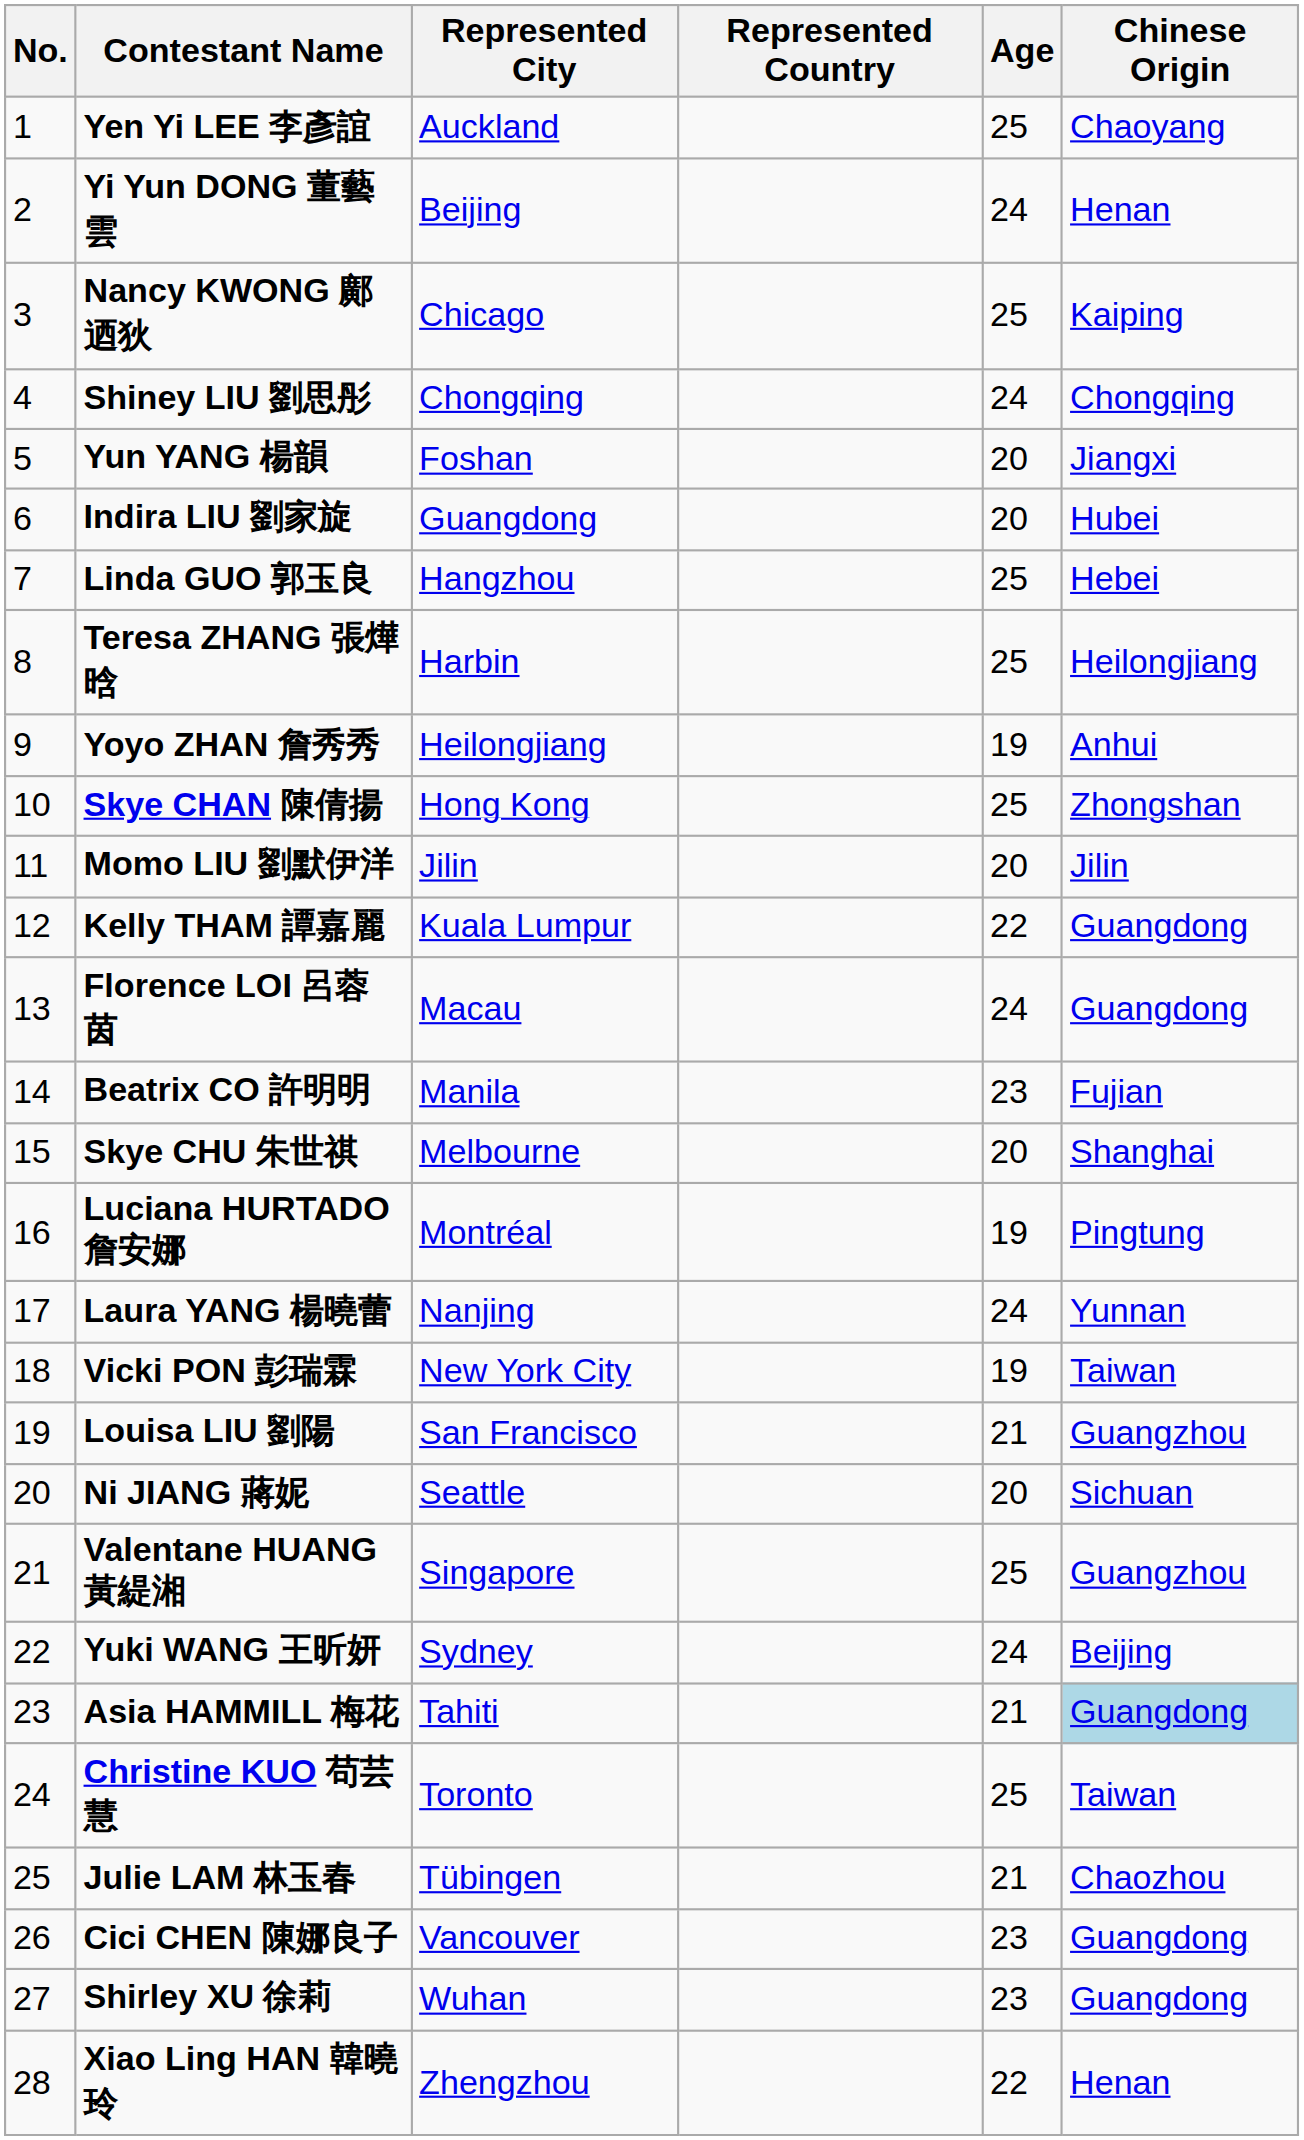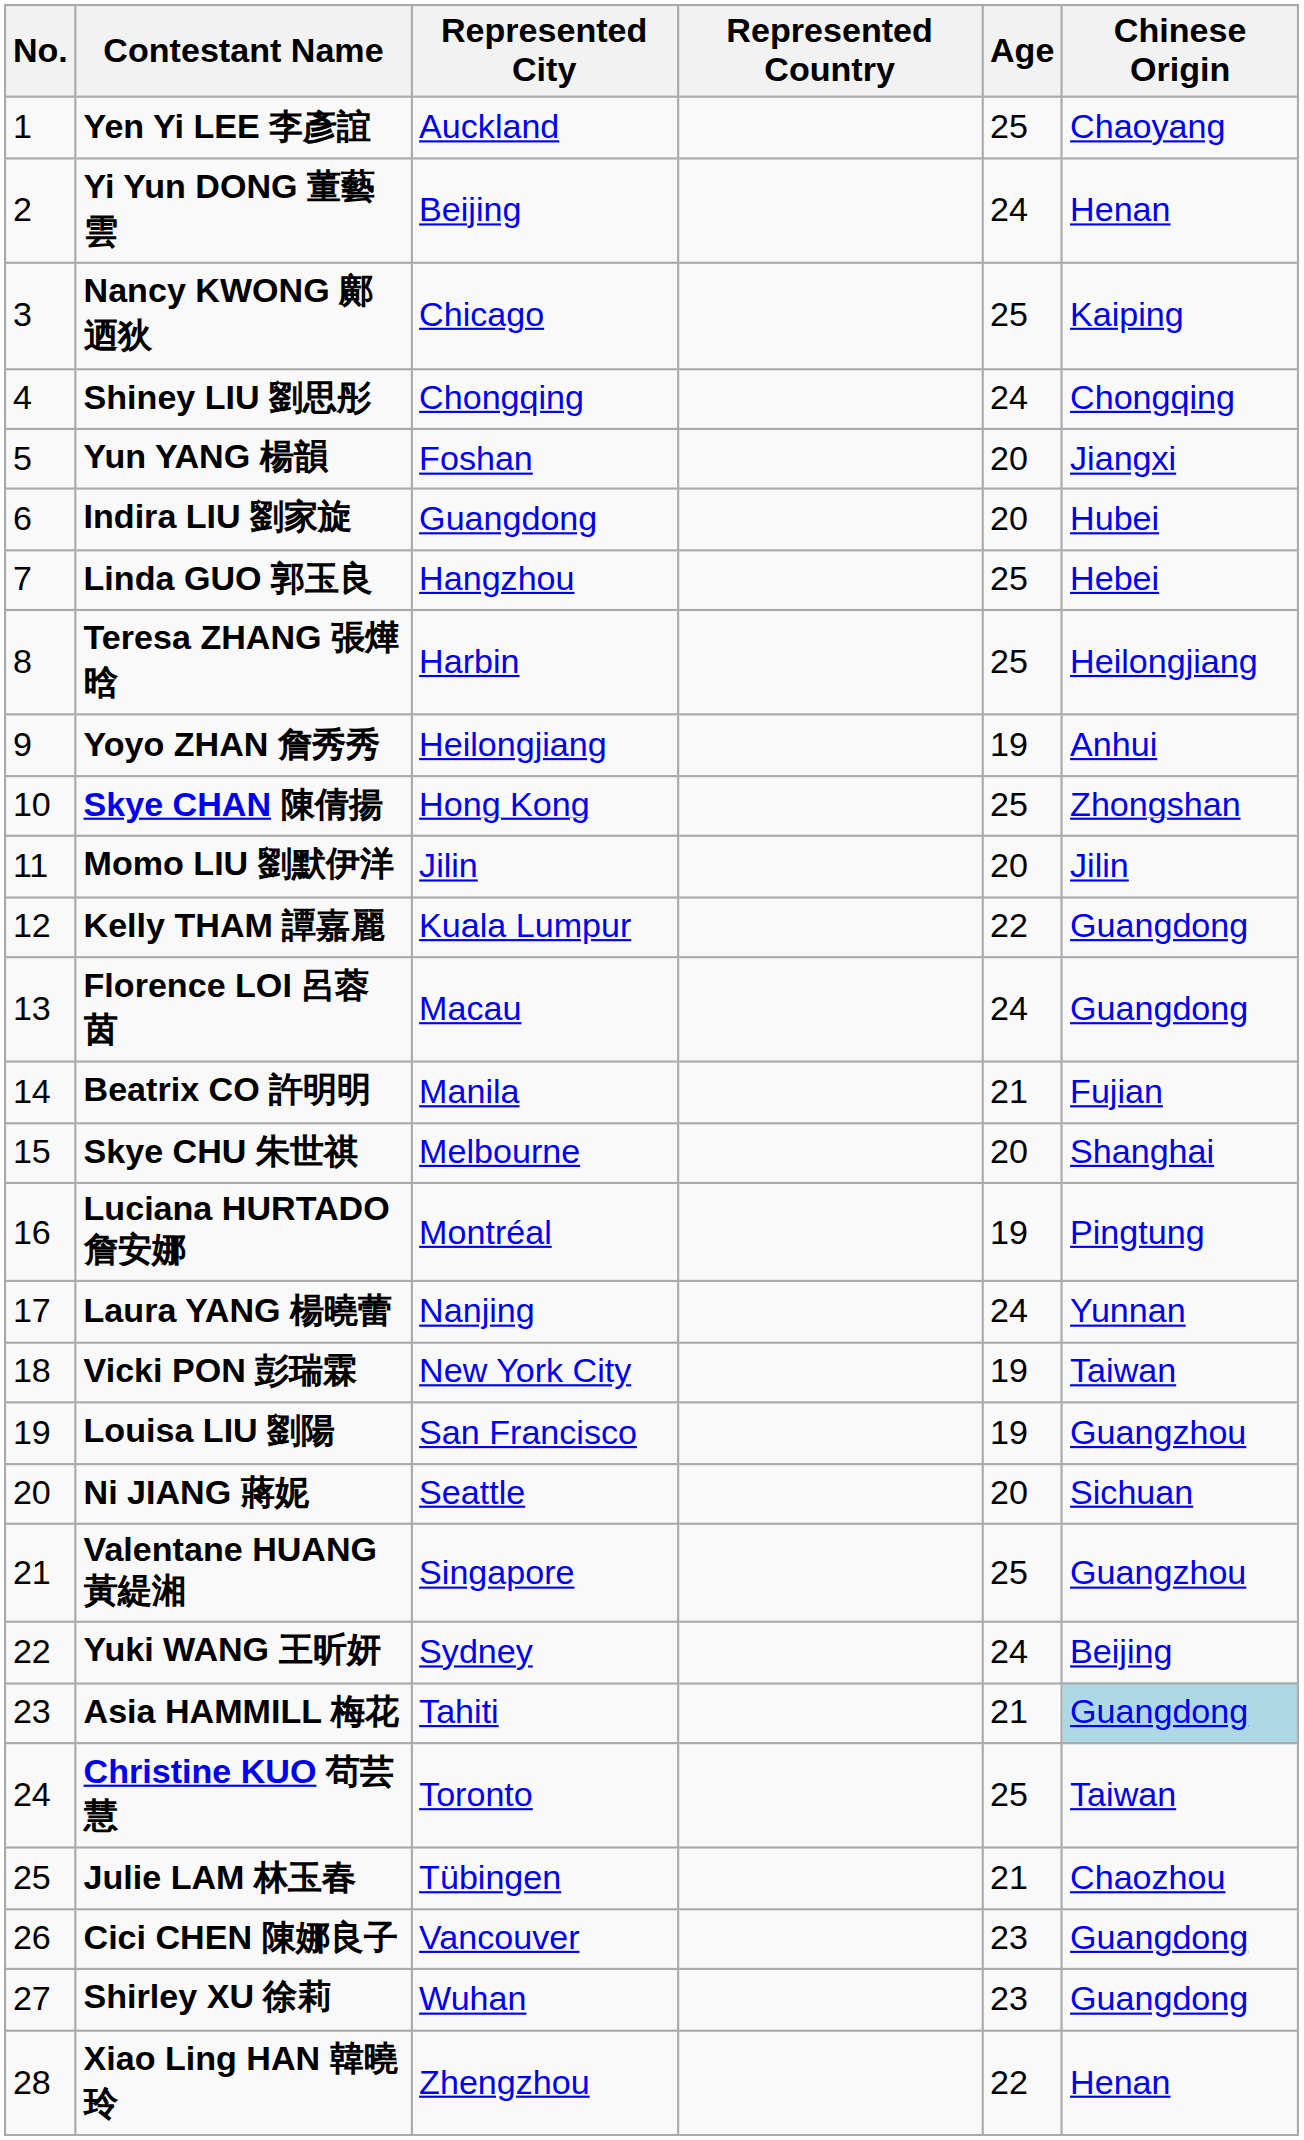Beatrix CO 許明明 | Age: 23 -> 21
Louisa LIU 劉陽 | Age: 21 -> 19
